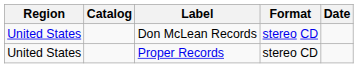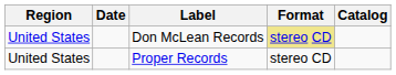columns swapped: Date <-> Catalog
Don McLean Records | Format: no background -> khaki background
